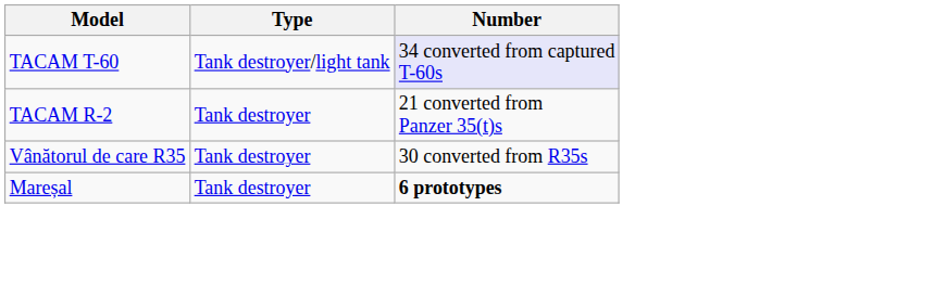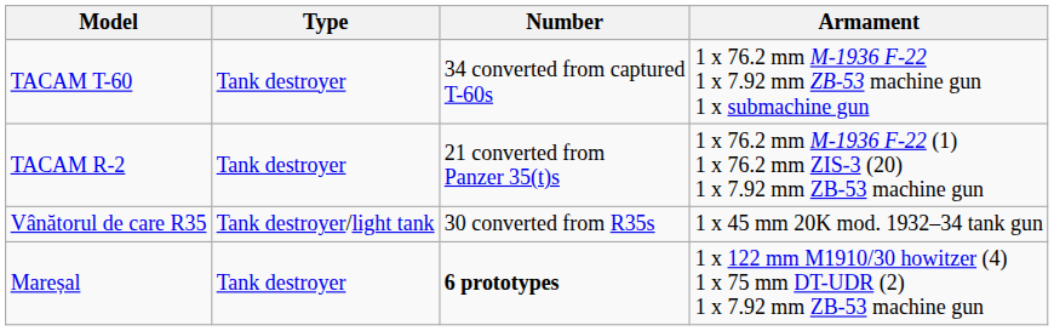+ column: Armament | 1 x 76.2 mm M-1936 F-22 1 x 7.92 mm ZB-53 machine gun 1 x submachine gun | 1 x 76.2 mm M-1936 F-22 (1) 1 x 76.2 mm ZIS-3 (20) 1 x 7.92 mm ZB-53 machine gun | 1 x 45 mm 20K mod. 1932–34 tank gun | 1 x 122 mm M1910/30 howitzer (4) 1 x 75 mm DT-UDR (2) 1 x 7.92 mm ZB-53 machine gun
TACAM T-60 | Type: Tank destroyer/light tank -> Tank destroyer
TACAM T-60 | Number: lavender background -> no background
Vânătorul de care R35 | Type: Tank destroyer -> Tank destroyer/light tank
